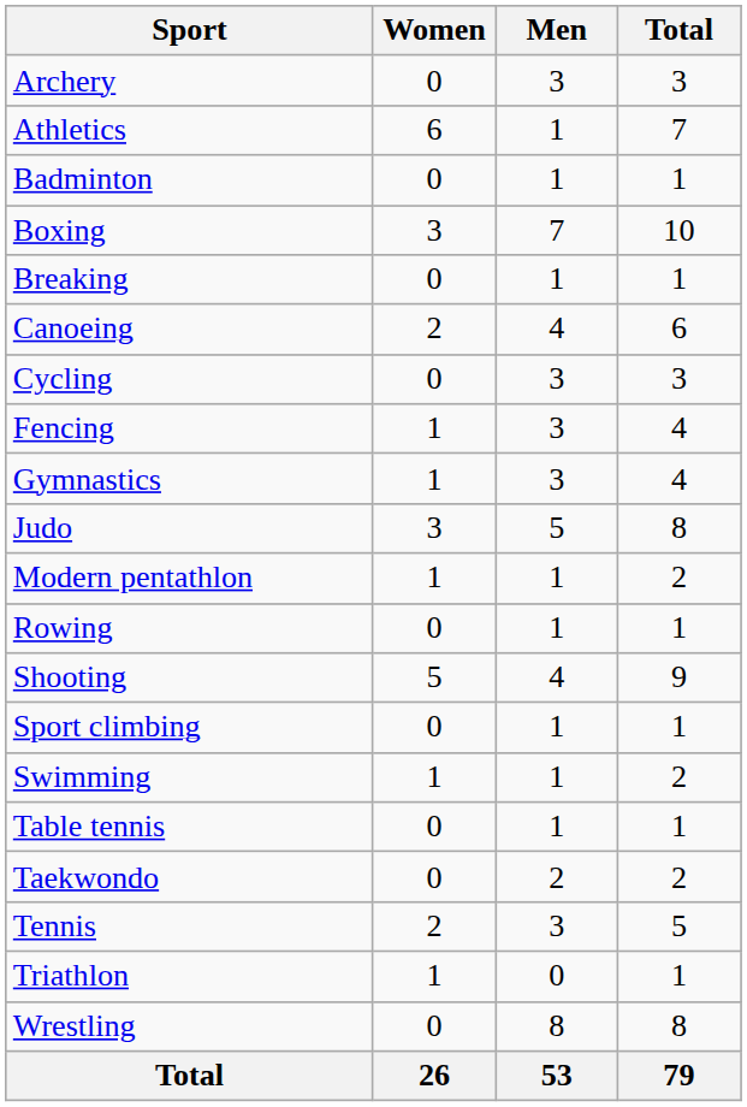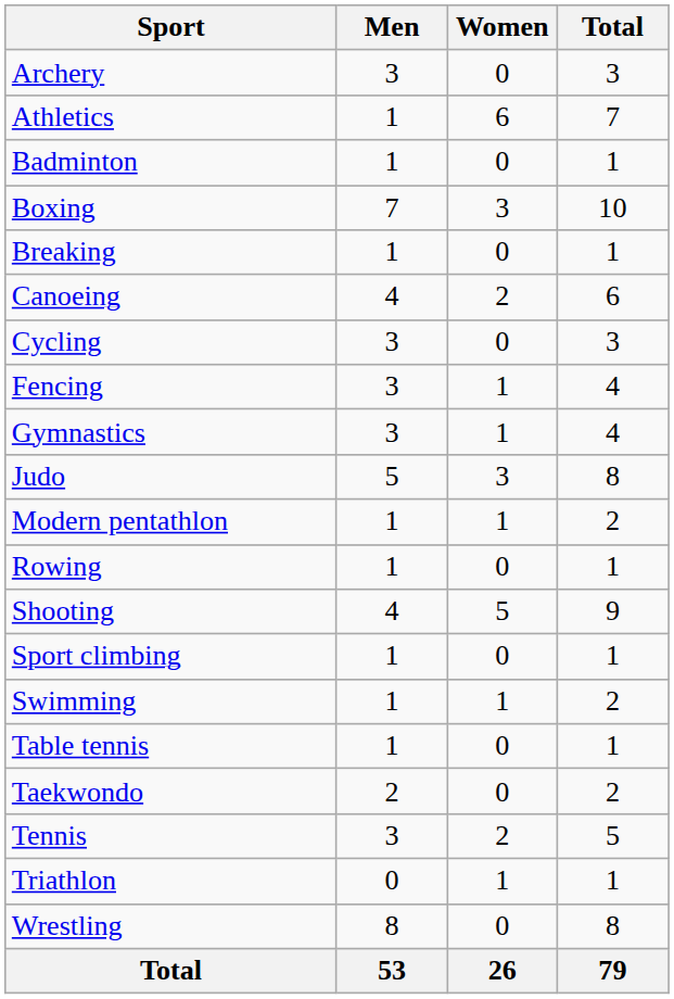columns swapped: Men <-> Women
